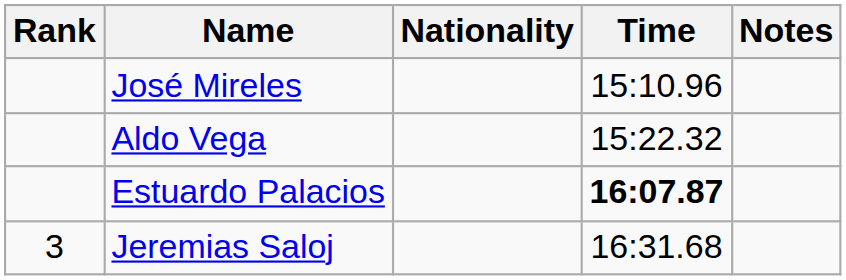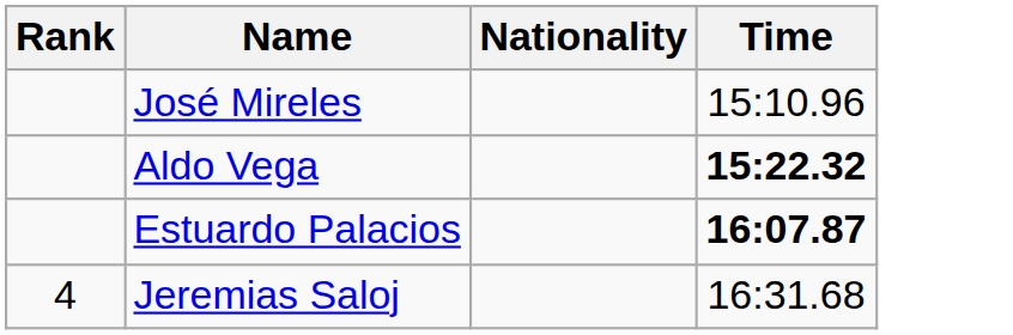- column: Notes
Aldo Vega | Time: normal -> bold
Jeremias Saloj | Rank: 3 -> 4
